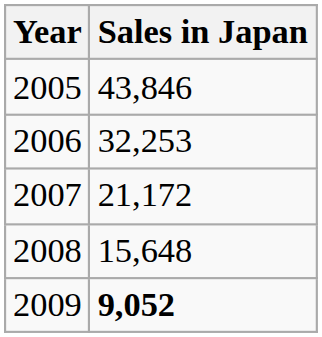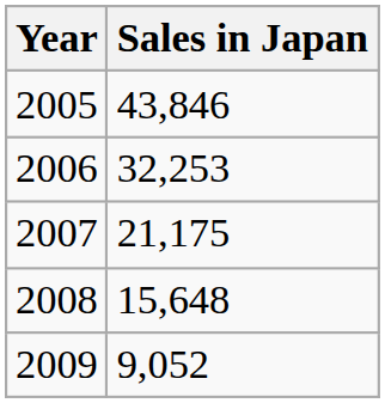2007 | Sales in Japan: 21,172 -> 21,175
2009 | Sales in Japan: bold -> normal
